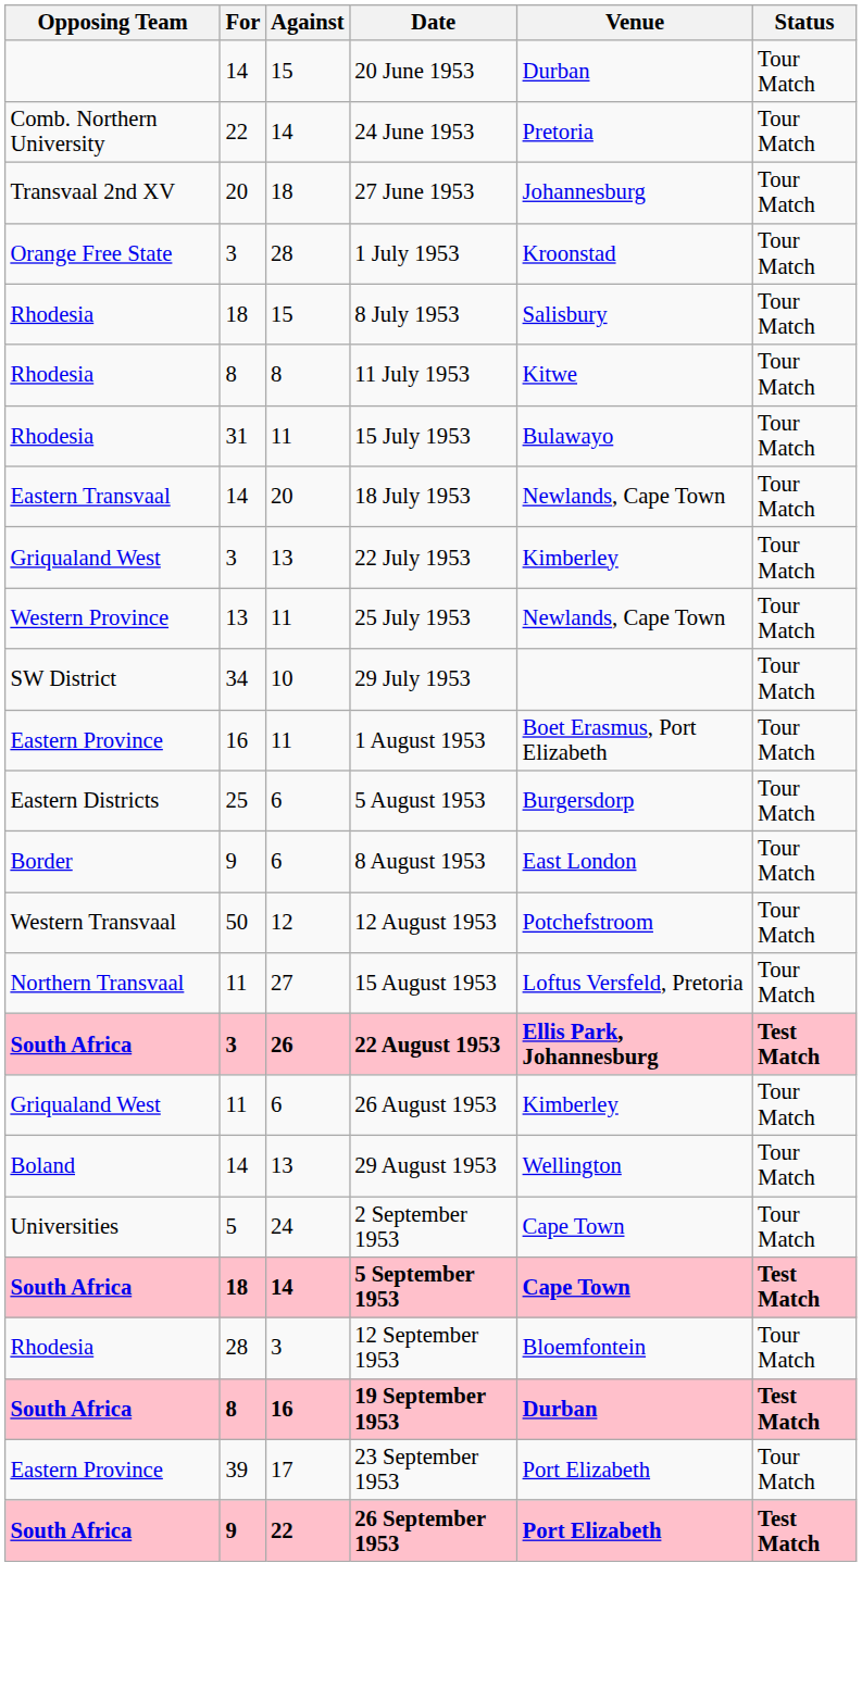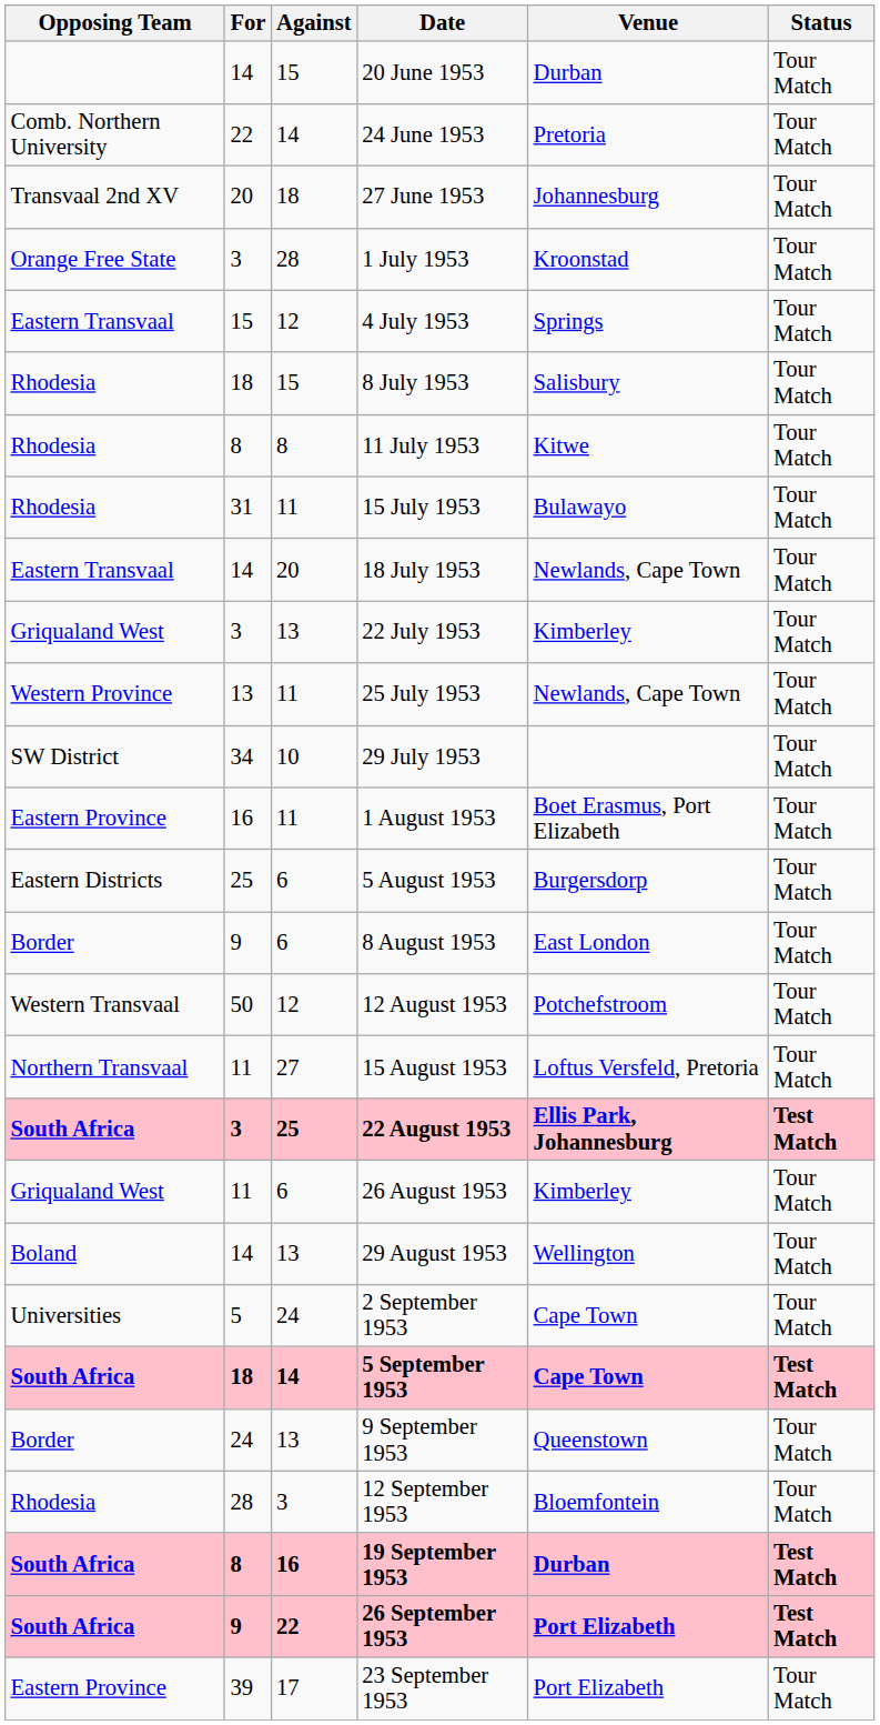+ row: Eastern Transvaal | 15 | 12 | 4 July 1953 | Springs | Tour Match
22 August 1953 | Against: 26 -> 25
+ row: Border | 24 | 13 | 9 September 1953 | Queenstown | Tour Match
rows swapped: 23 September 1953 <-> 26 September 1953
